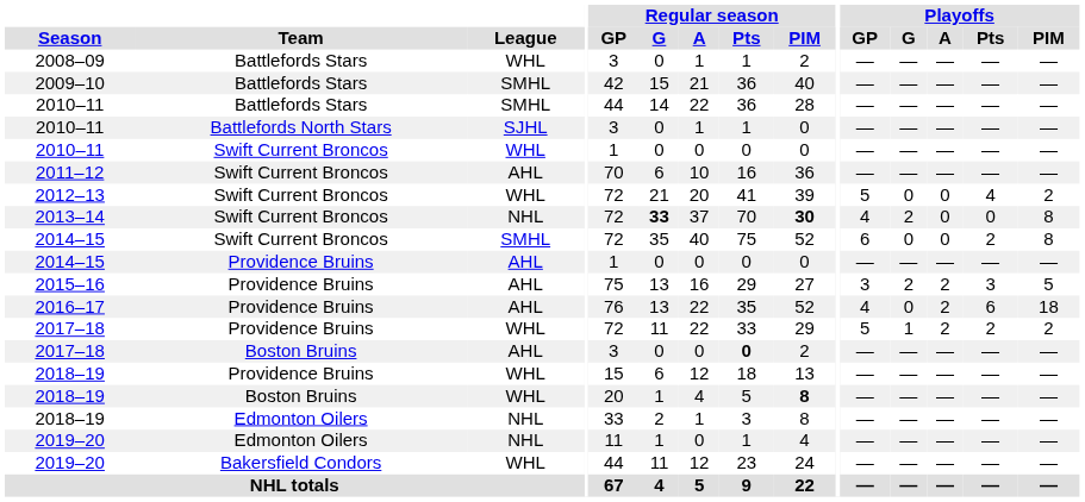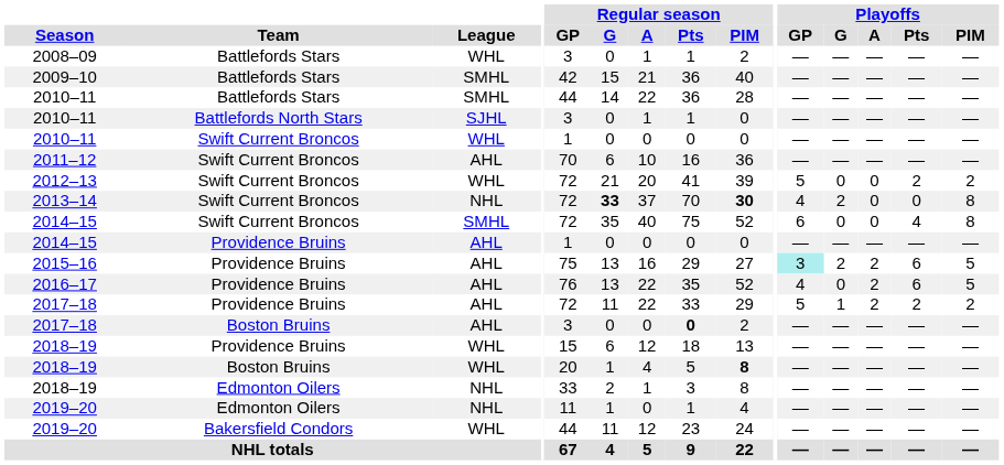2012–13 | Playoffs / Pts: 4 -> 2
2014–15 / Swift Current Broncos | Playoffs / Pts: 2 -> 4
2015–16 | Playoffs / GP: no background -> paleturquoise background
2015–16 | Playoffs / Pts: 3 -> 6
2016–17 | Playoffs / PIM: 18 -> 5
2017–18 / Providence Bruins | League: WHL -> AHL
